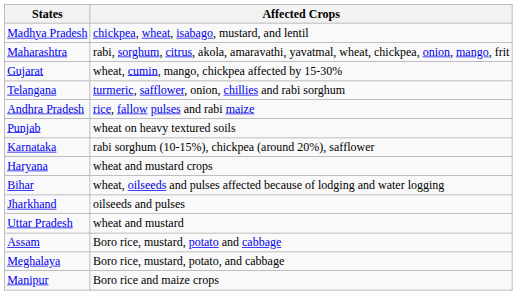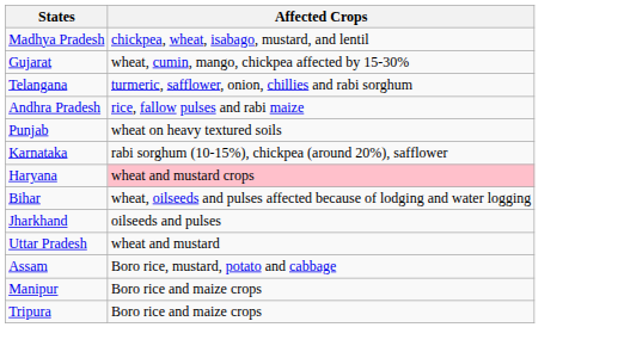- row: Maharashtra | rabi, sorghum, citrus, akola, amaravathi, yavatmal, wheat, chickpea, onion, mango, frit
Haryana | Affected Crops: no background -> pink background
- row: Meghalaya | Boro rice, mustard, potato, and cabbage
+ row: Tripura | Boro rice and maize crops
